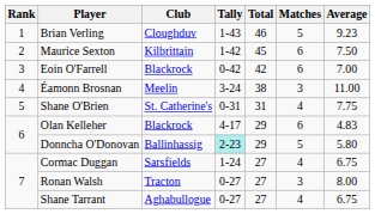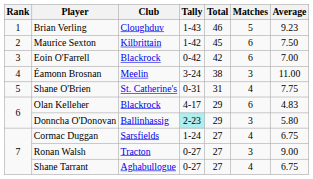Donncha O'Donovan | Matches: 5 -> 3
Ronan Walsh | Average: 8.00 -> 9.00
